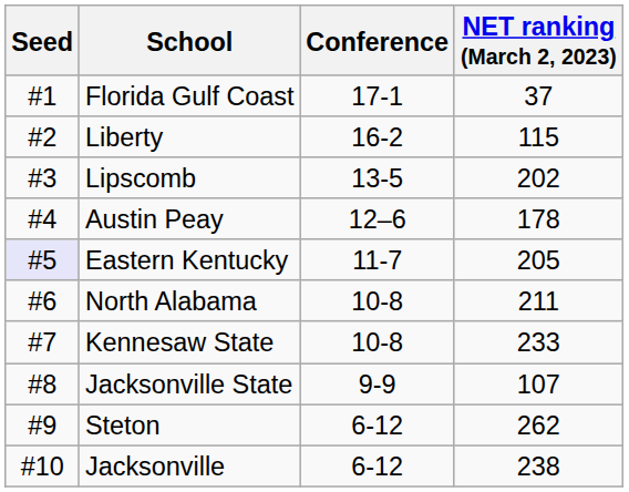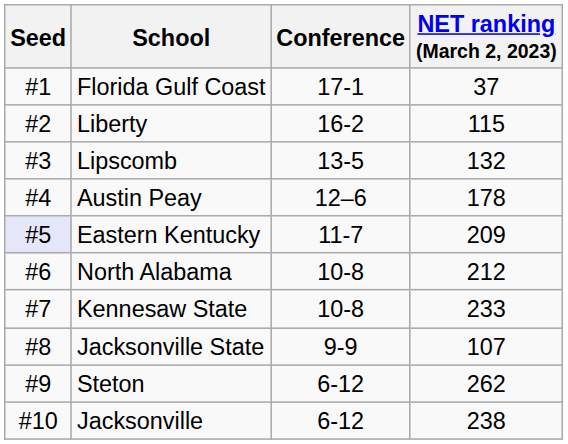Lipscomb | NET ranking (March 2, 2023): 202 -> 132
Eastern Kentucky | NET ranking (March 2, 2023): 205 -> 209
North Alabama | NET ranking (March 2, 2023): 211 -> 212
